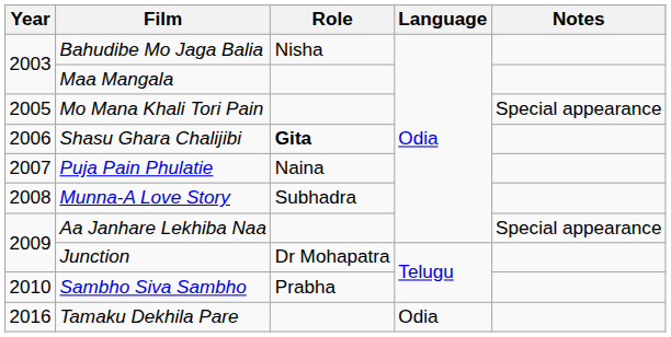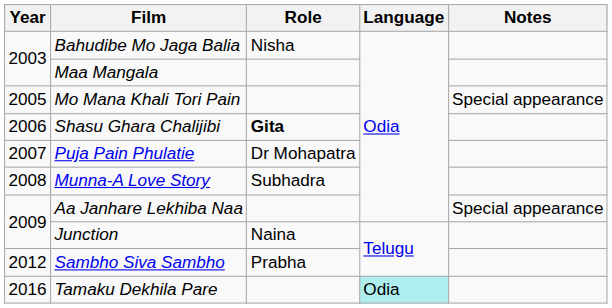Puja Pain Phulatie | Role: Naina -> Dr Mohapatra
Junction | Role: Dr Mohapatra -> Naina
Sambho Siva Sambho | Year: 2010 -> 2012
Tamaku Dekhila Pare | Language: no background -> paleturquoise background
